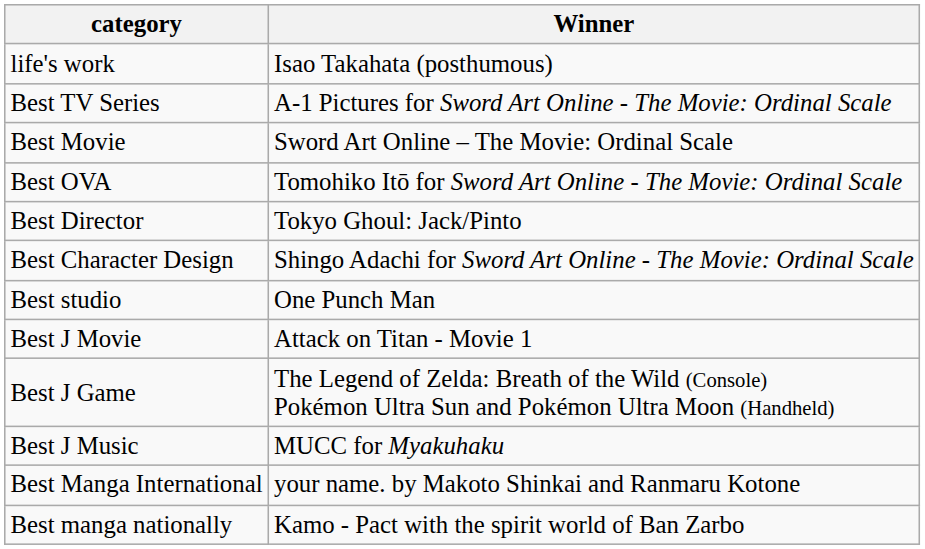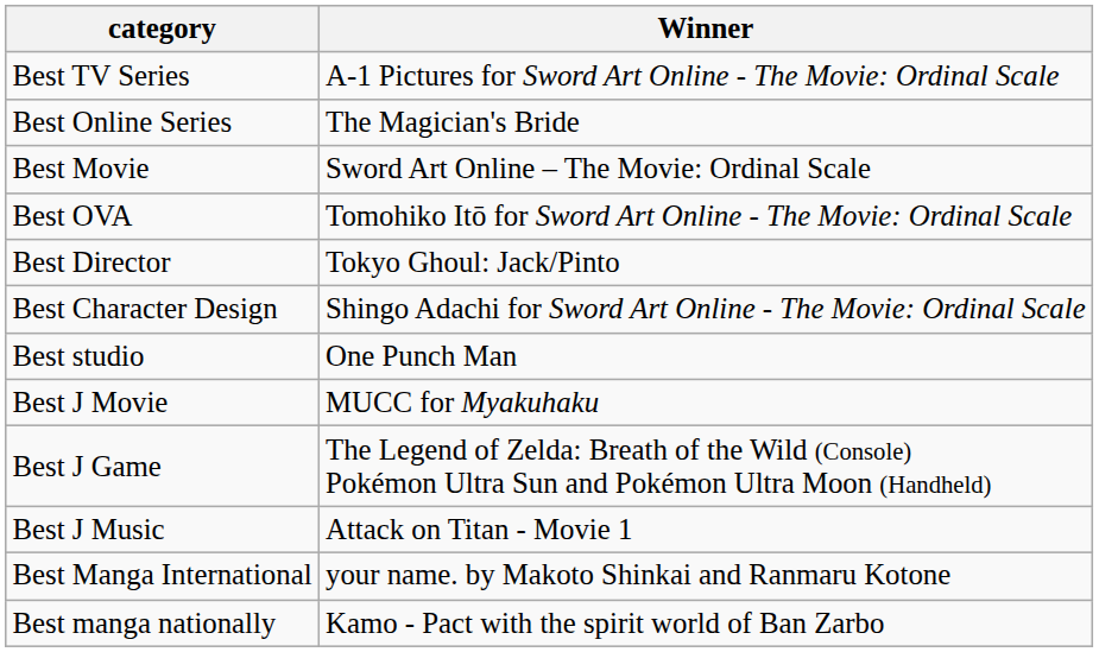- row: life's work | Isao Takahata (posthumous)
+ row: Best Online Series | The Magician's Bride
Best J Movie | Winner: Attack on Titan - Movie 1 -> MUCC for Myakuhaku
Best J Music | Winner: MUCC for Myakuhaku -> Attack on Titan - Movie 1
